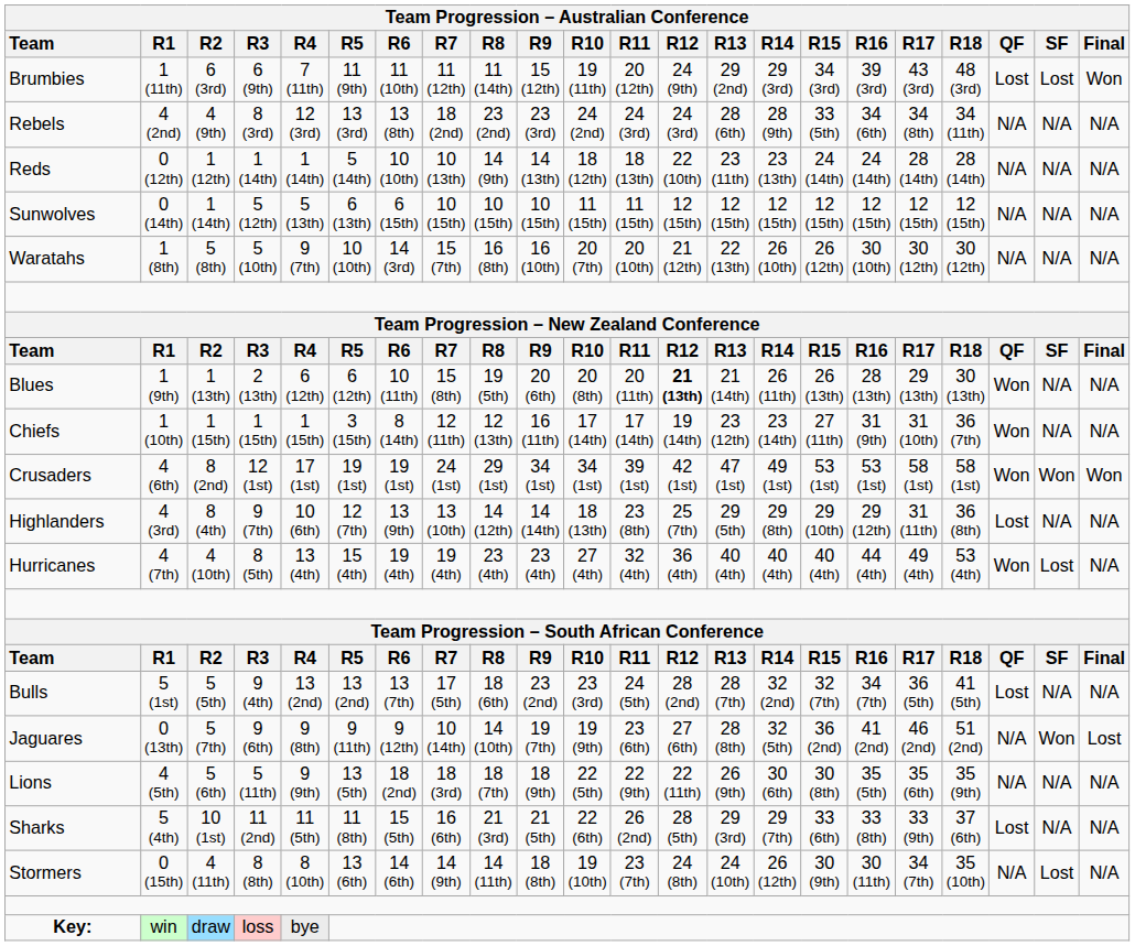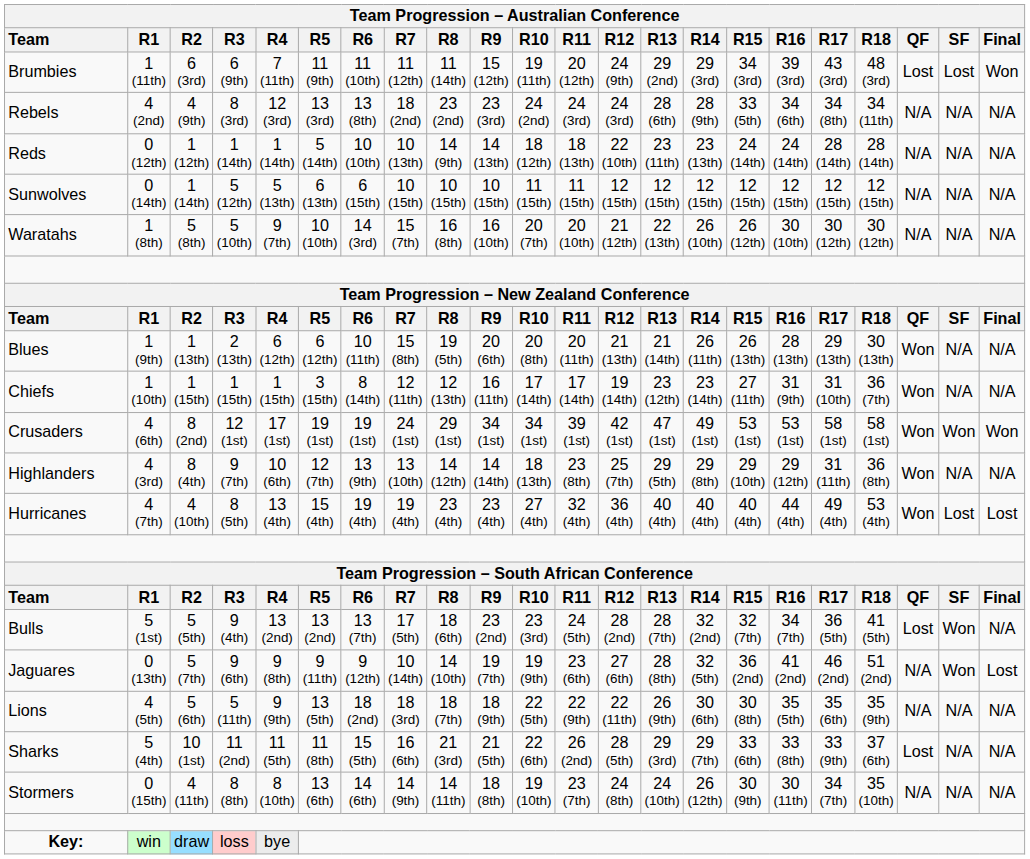Blues | Team Progression – Australian Conference / R12: bold -> normal
Highlanders | Team Progression – Australian Conference / QF: Lost -> Won
Hurricanes | Team Progression – Australian Conference / Final: N/A -> Lost
Bulls | Team Progression – Australian Conference / SF: N/A -> Won
Stormers | Team Progression – Australian Conference / SF: Lost -> N/A
